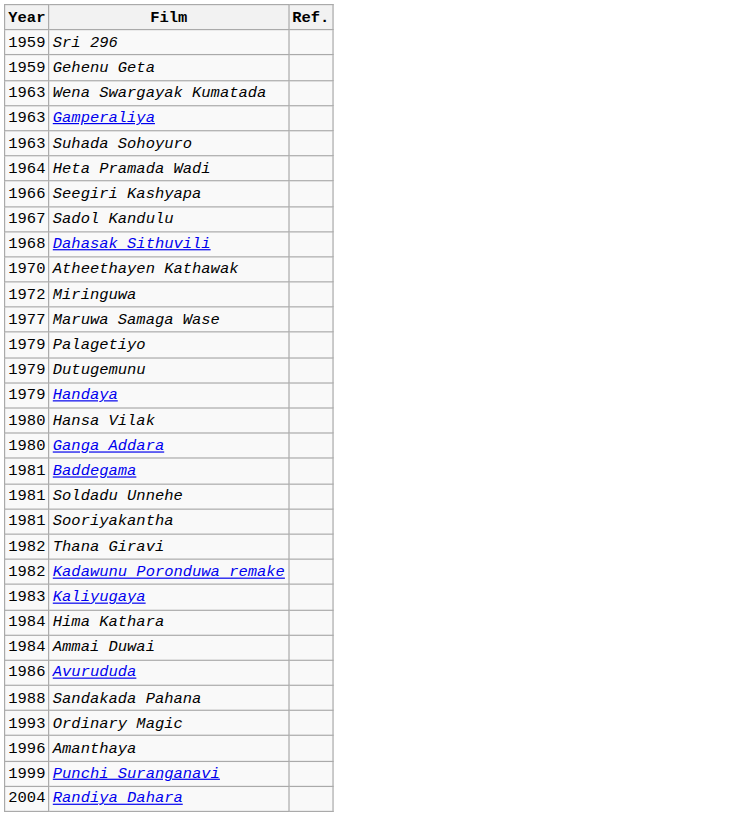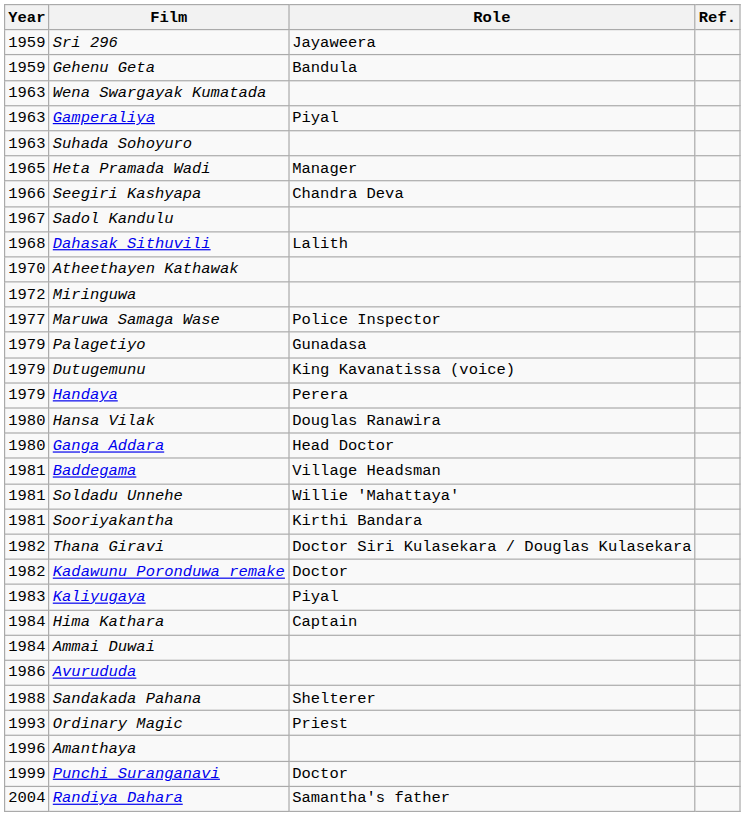+ column: Role | Jayaweera | Bandula | Piyal | Manager | Chandra Deva | Lalith | Police Inspector | Gunadasa | King Kavanatissa (voice) | Perera | Douglas Ranawira | Head Doctor | Village Headsman | Willie 'Mahattaya' | Kirthi Bandara | Doctor Siri Kulasekara / Douglas Kulasekara | Doctor | Piyal | Captain | Shelterer | Priest | Doctor | Samantha's father
Heta Pramada Wadi | Year: 1964 -> 1965
